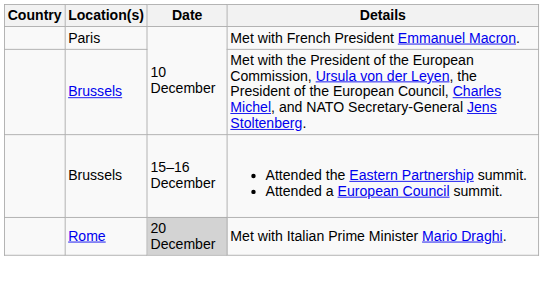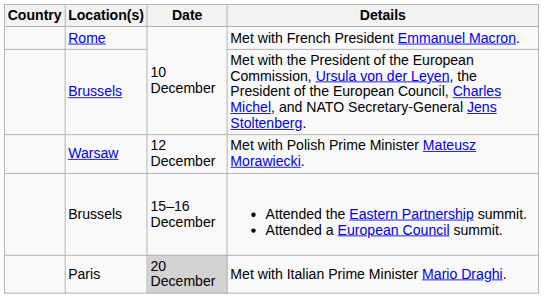Met with French President Emmanuel Macron. | Location(s): Paris -> Rome
+ row: Warsaw | 12 December | Met with Polish Prime Minister Mateusz Morawiecki.
Met with Italian Prime Minister Mario Draghi. | Location(s): Rome -> Paris
